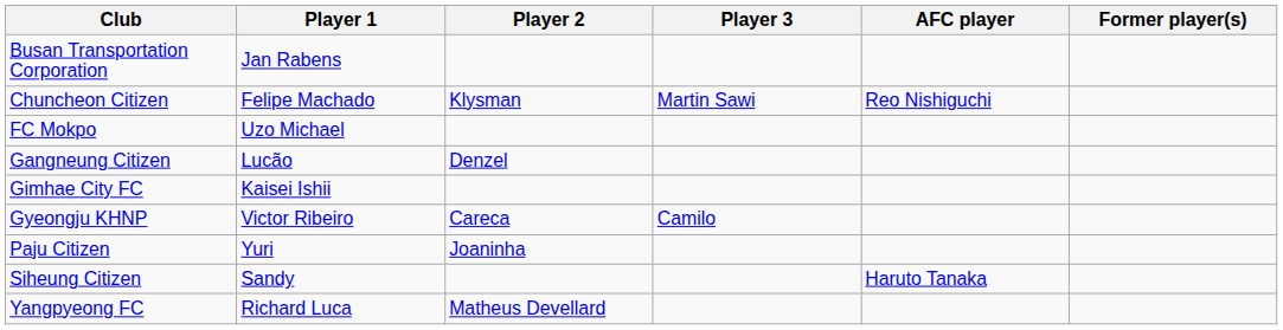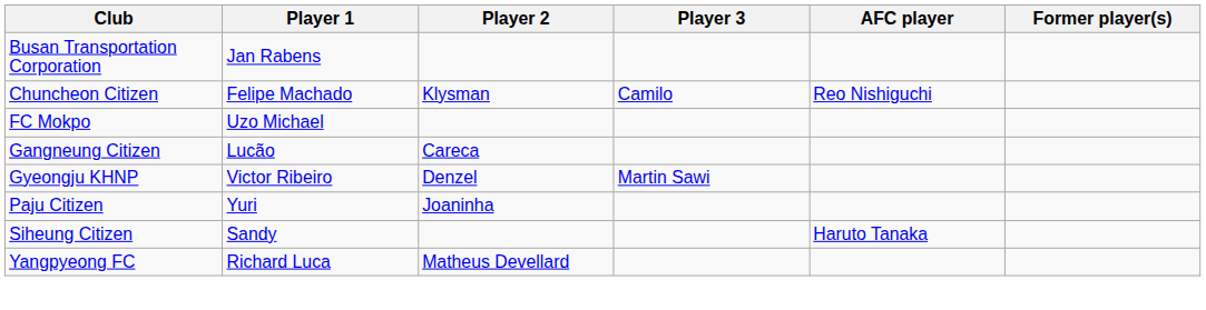Chuncheon Citizen | Player 3: Martin Sawi -> Camilo
Gangneung Citizen | Player 2: Denzel -> Careca
- row: Gimhae City FC | Kaisei Ishii
Gyeongju KHNP | Player 2: Careca -> Denzel
Gyeongju KHNP | Player 3: Camilo -> Martin Sawi
